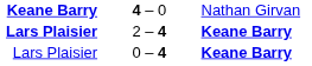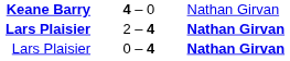2 – 4 | column 3: Keane Barry -> Nathan Girvan
0 – 4 | column 3: Keane Barry -> Nathan Girvan
